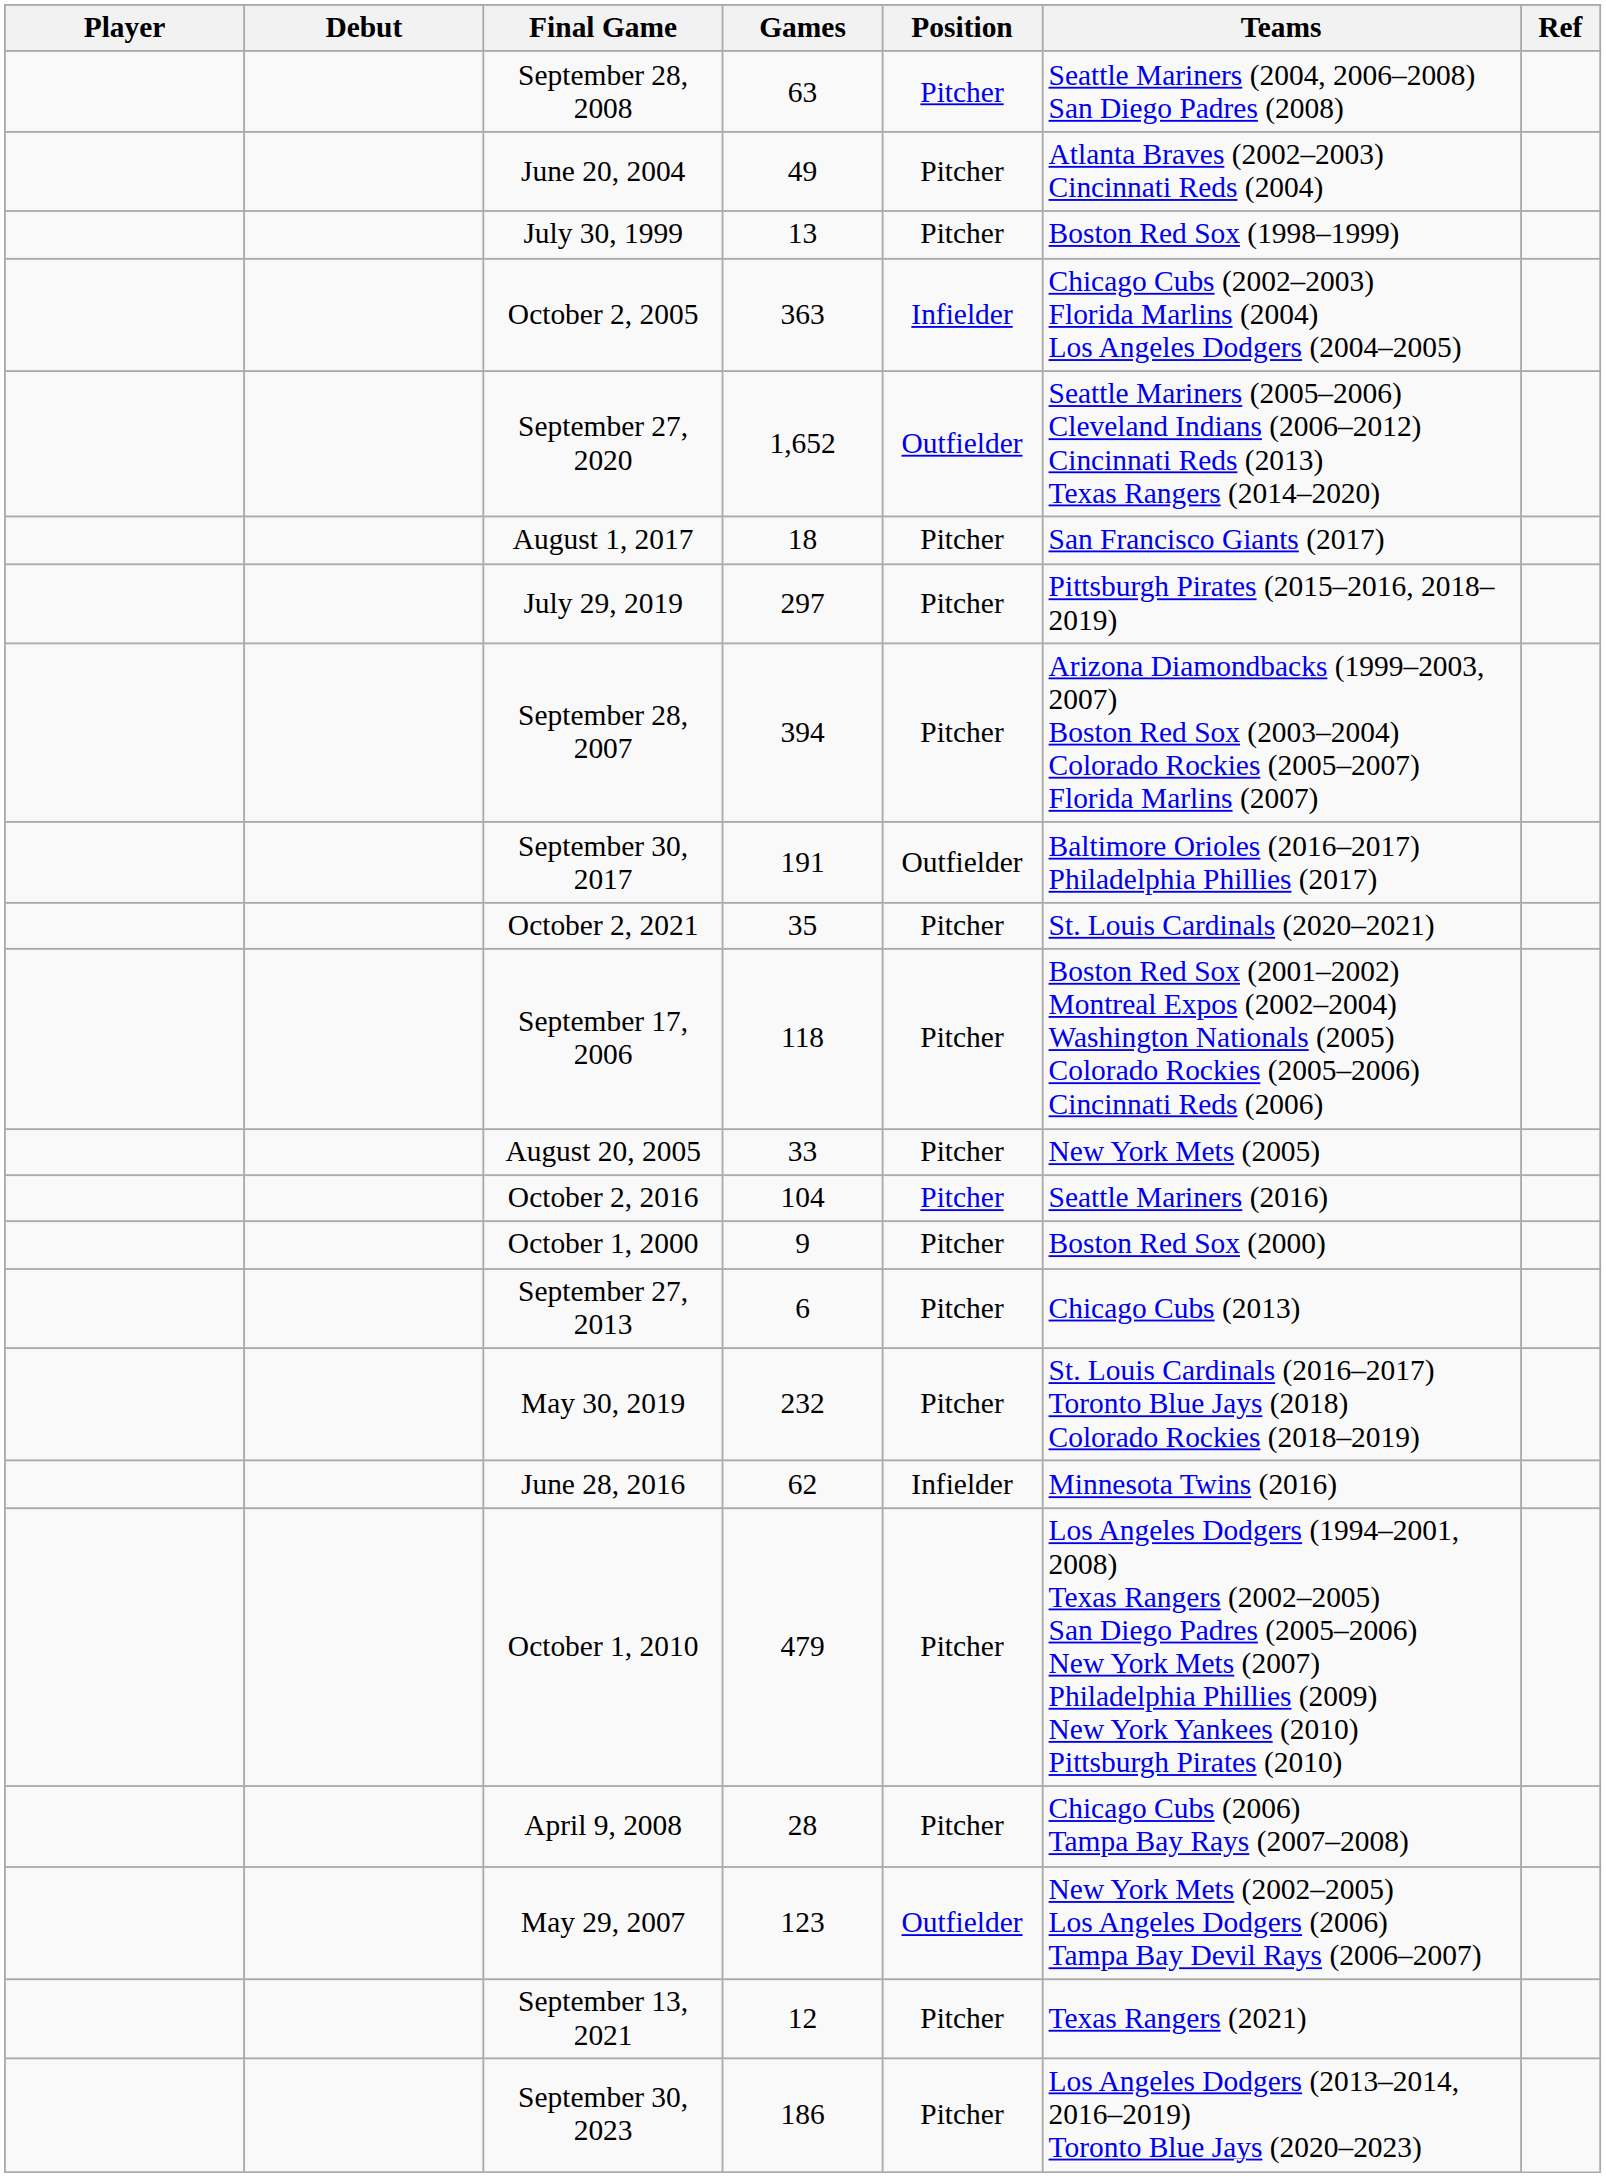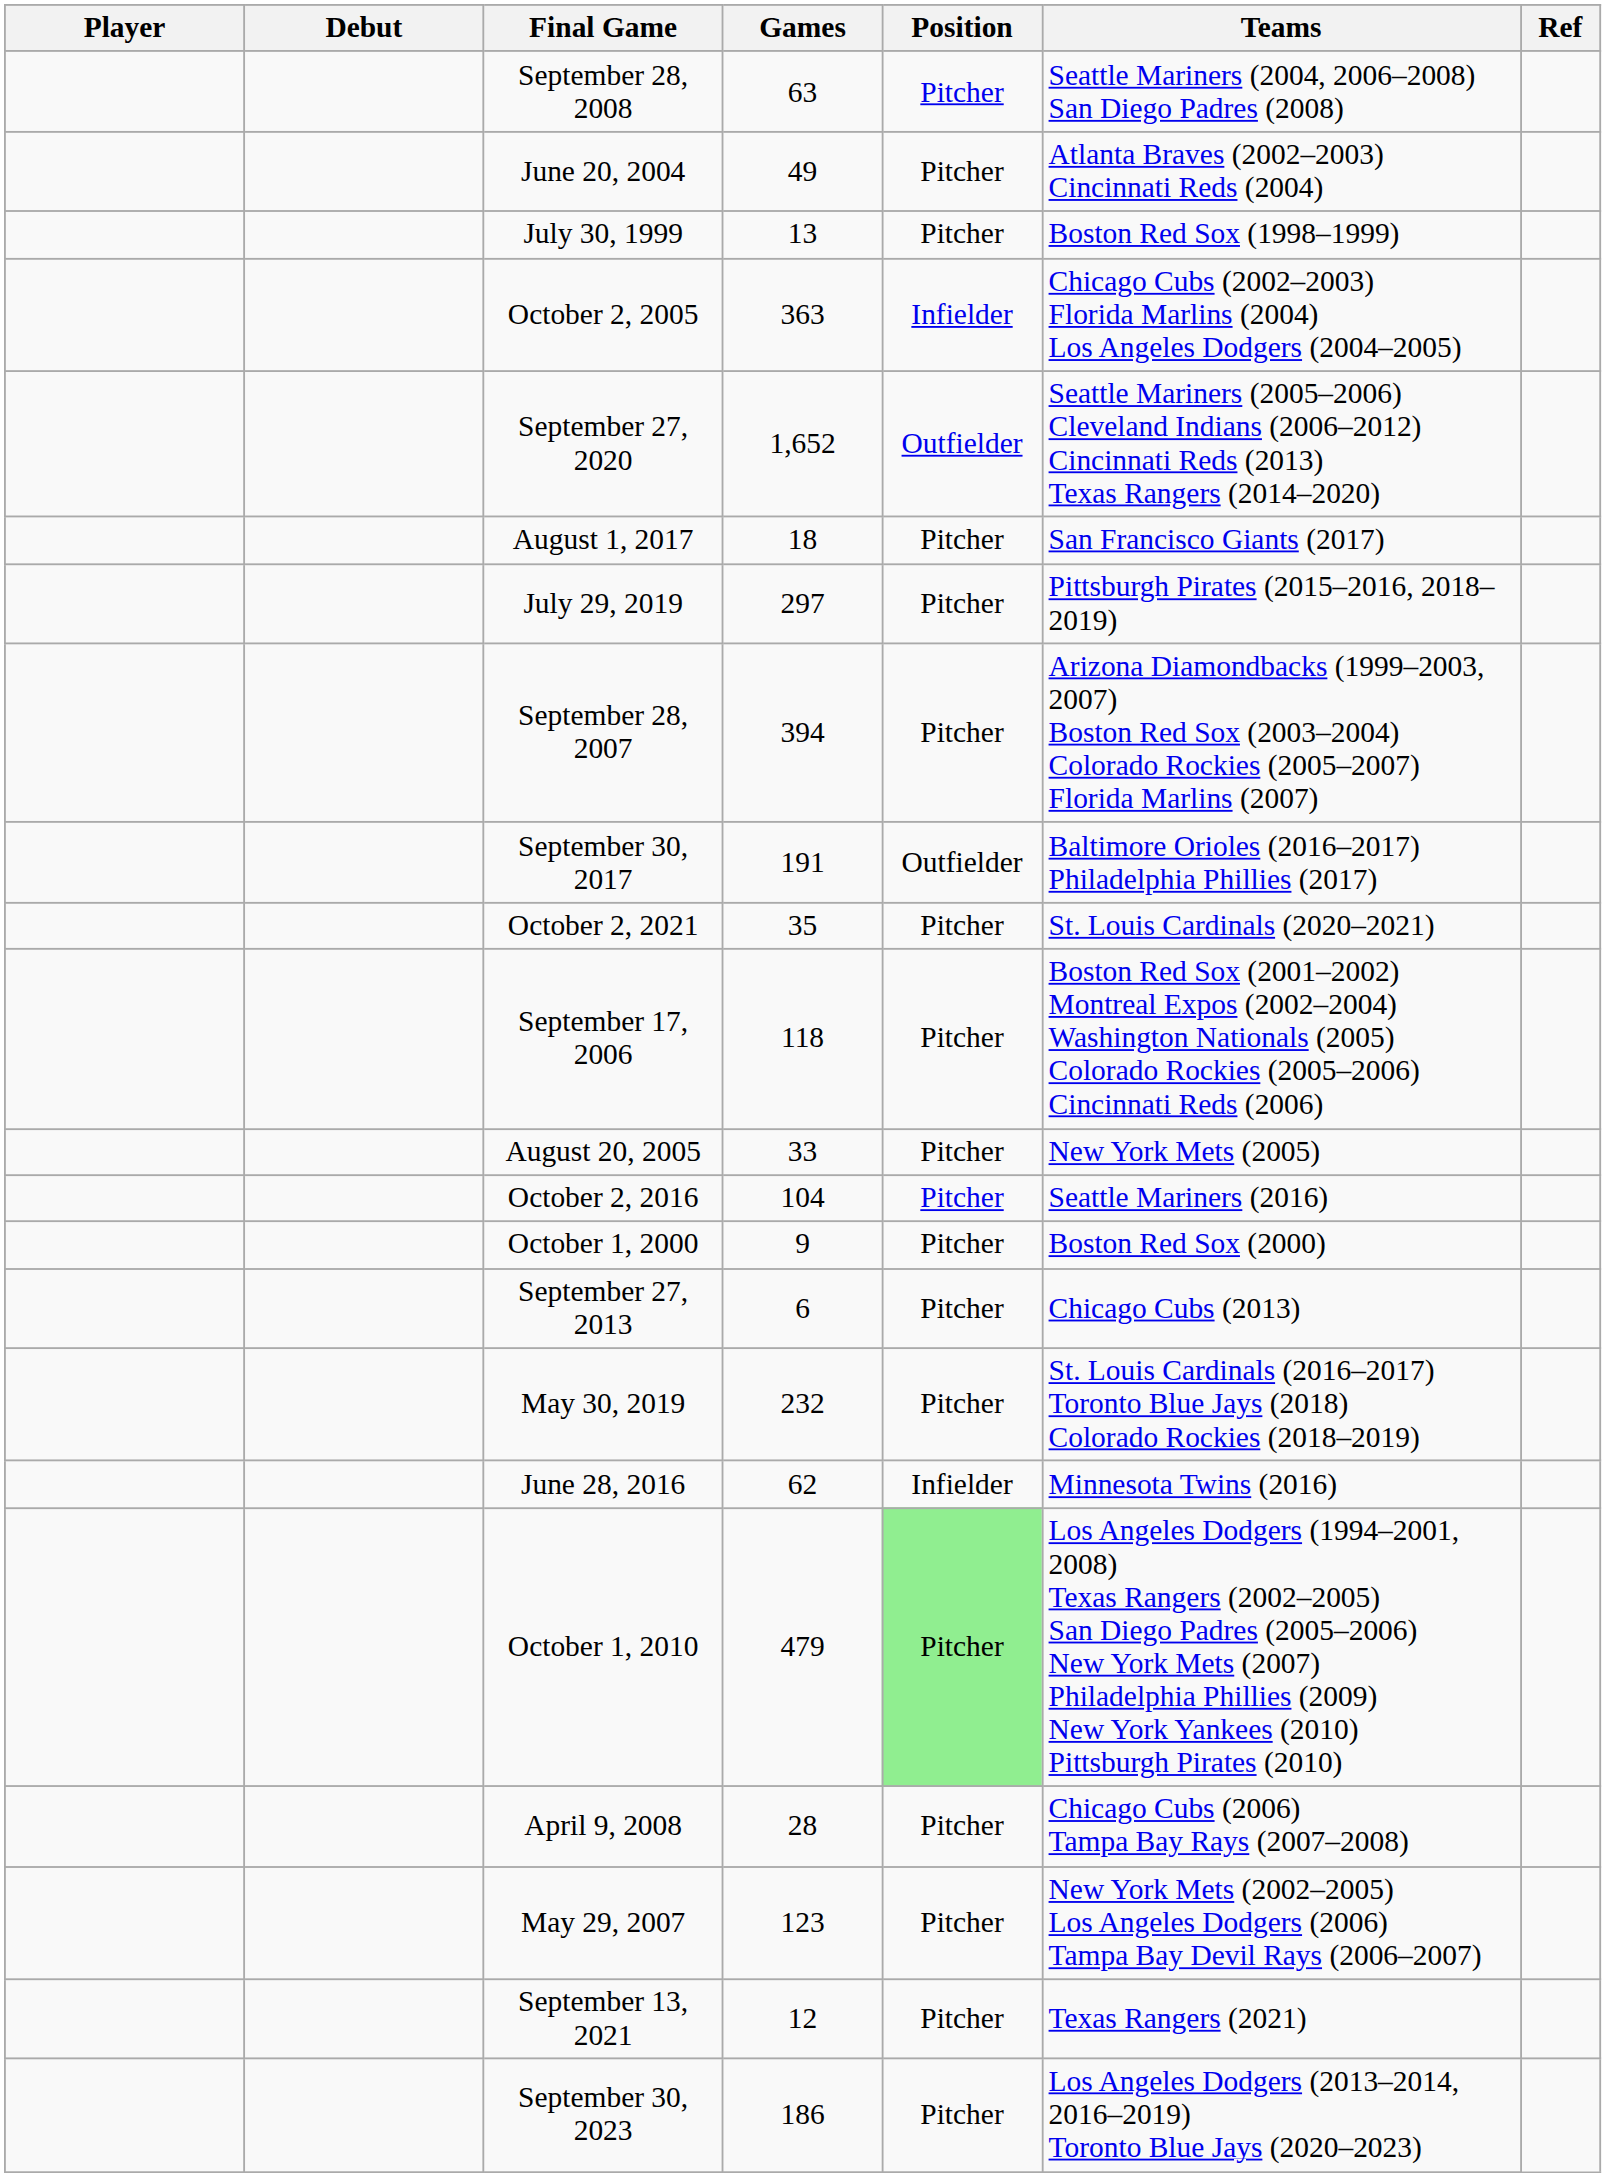October 1, 2010 | Position: no background -> lightgreen background
May 29, 2007 | Position: Outfielder -> Pitcher
